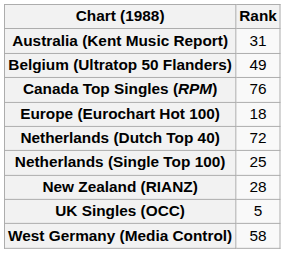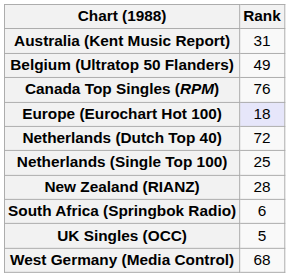Europe (Eurochart Hot 100) | Rank: no background -> lavender background
+ row: South Africa (Springbok Radio) | 6
West Germany (Media Control) | Rank: 58 -> 68
